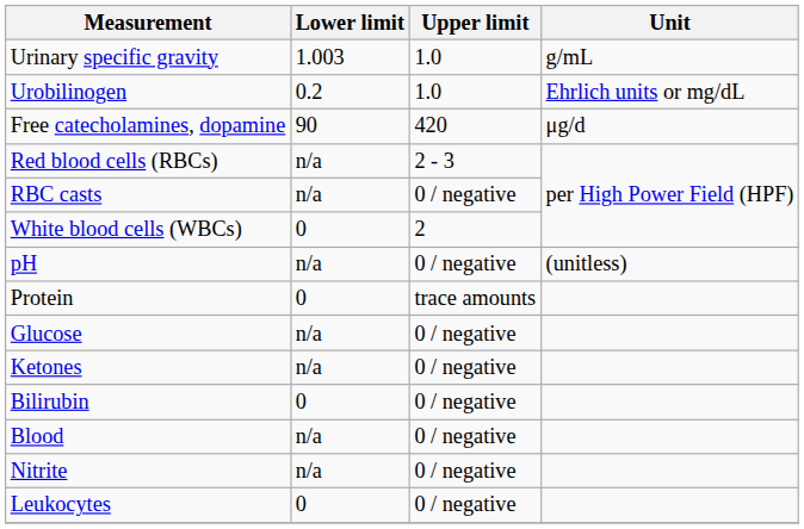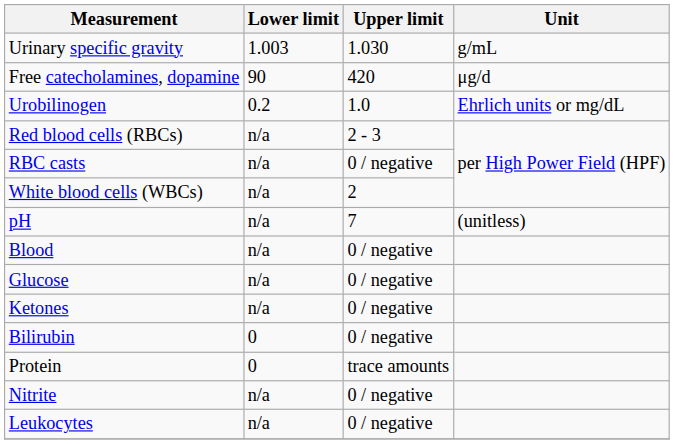Urinary specific gravity | Upper limit: 1.0 -> 1.030
rows swapped: Urobilinogen <-> Free catecholamines, dopamine
White blood cells (WBCs) | Lower limit: 0 -> n/a
pH | Upper limit: 0 / negative -> 7
rows swapped: Protein <-> Blood
Leukocytes | Lower limit: 0 -> n/a
